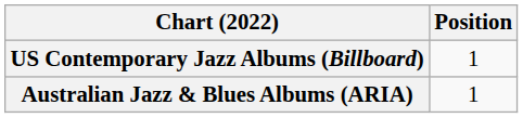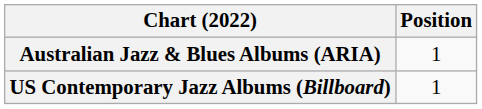rows swapped: Australian Jazz & Blues Albums (ARIA) <-> US Contemporary Jazz Albums (Billboard)
